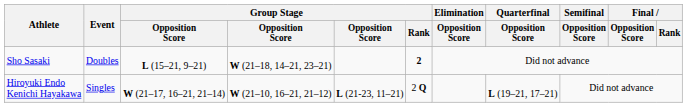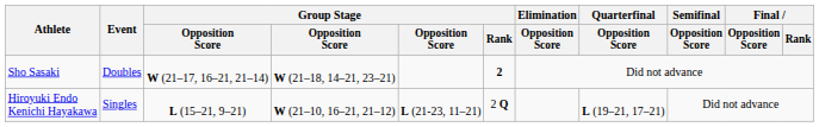Sho Sasaki | column 3: L (15–21, 9–21) -> W (21–17, 16–21, 21–14)
Hiroyuki Endo Kenichi Hayakawa | column 3: W (21–17, 16–21, 21–14) -> L (15–21, 9–21)
